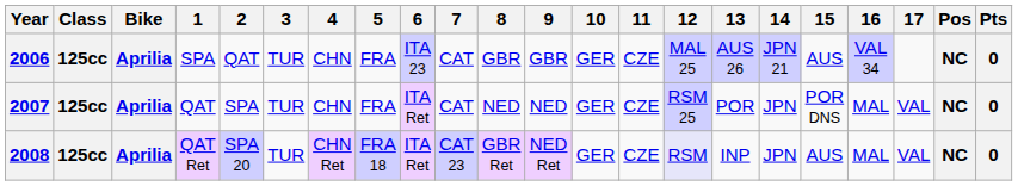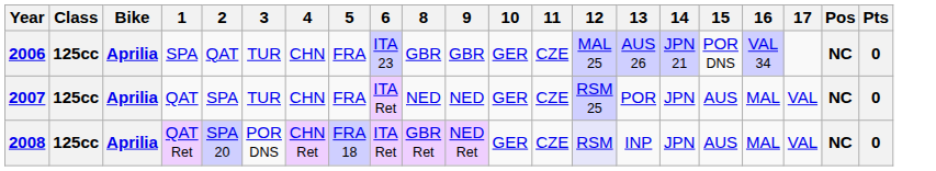- column: 7 | CAT | CAT | CAT 23
2006 | 15: AUS -> POR DNS
2007 | 15: POR DNS -> AUS
2008 | 3: TUR -> POR DNS
